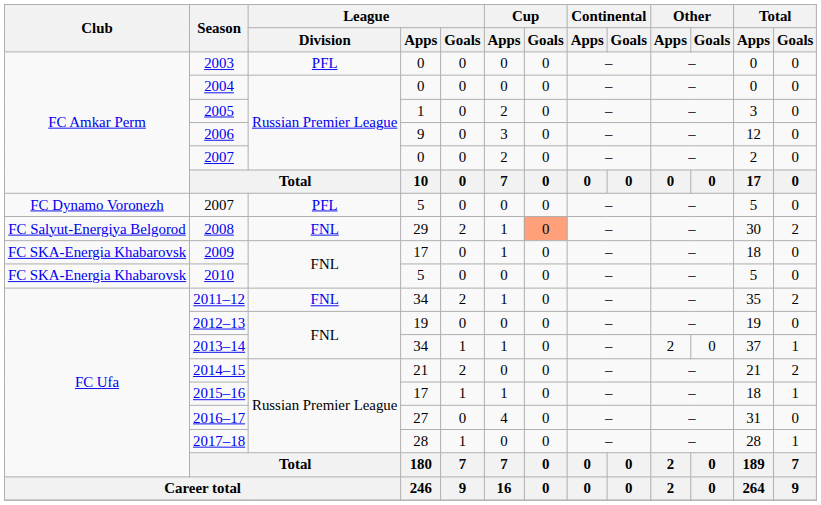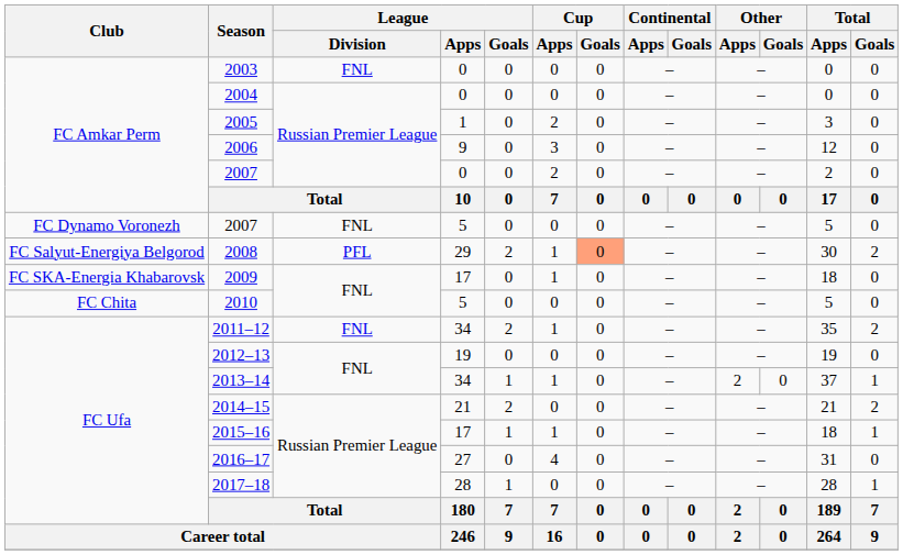2003 | League / Division: PFL -> FNL
2007 / 5 | League / Division: PFL -> FNL
2008 | League / Division: FNL -> PFL
2010 | Club: FC SKA-Energia Khabarovsk -> FC Chita
